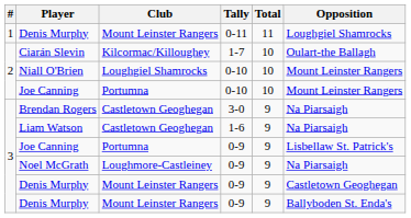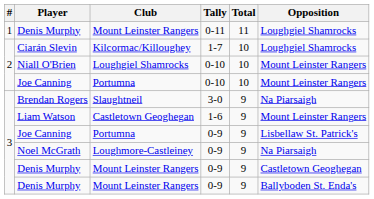Ciarán Slevin | Opposition: Oulart-the Ballagh -> Loughgiel Shamrocks
Brendan Rogers | Club: Castletown Geoghegan -> Slaughtneil
Liam Watson | Opposition: Na Piarsaigh -> Mount Leinster Rangers
